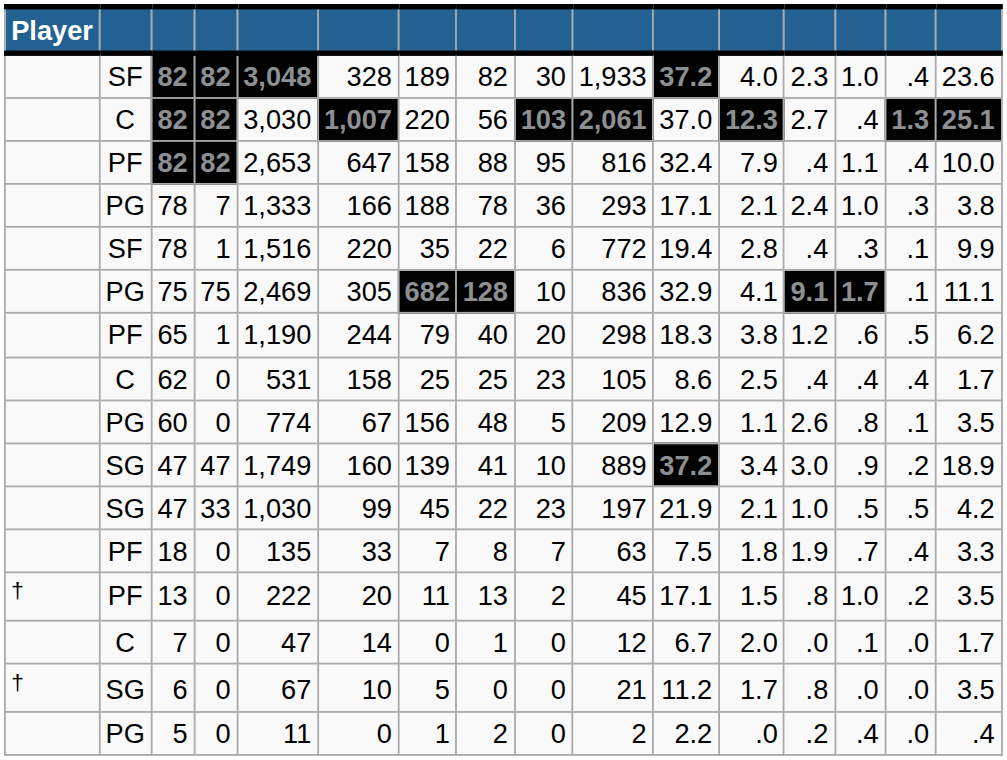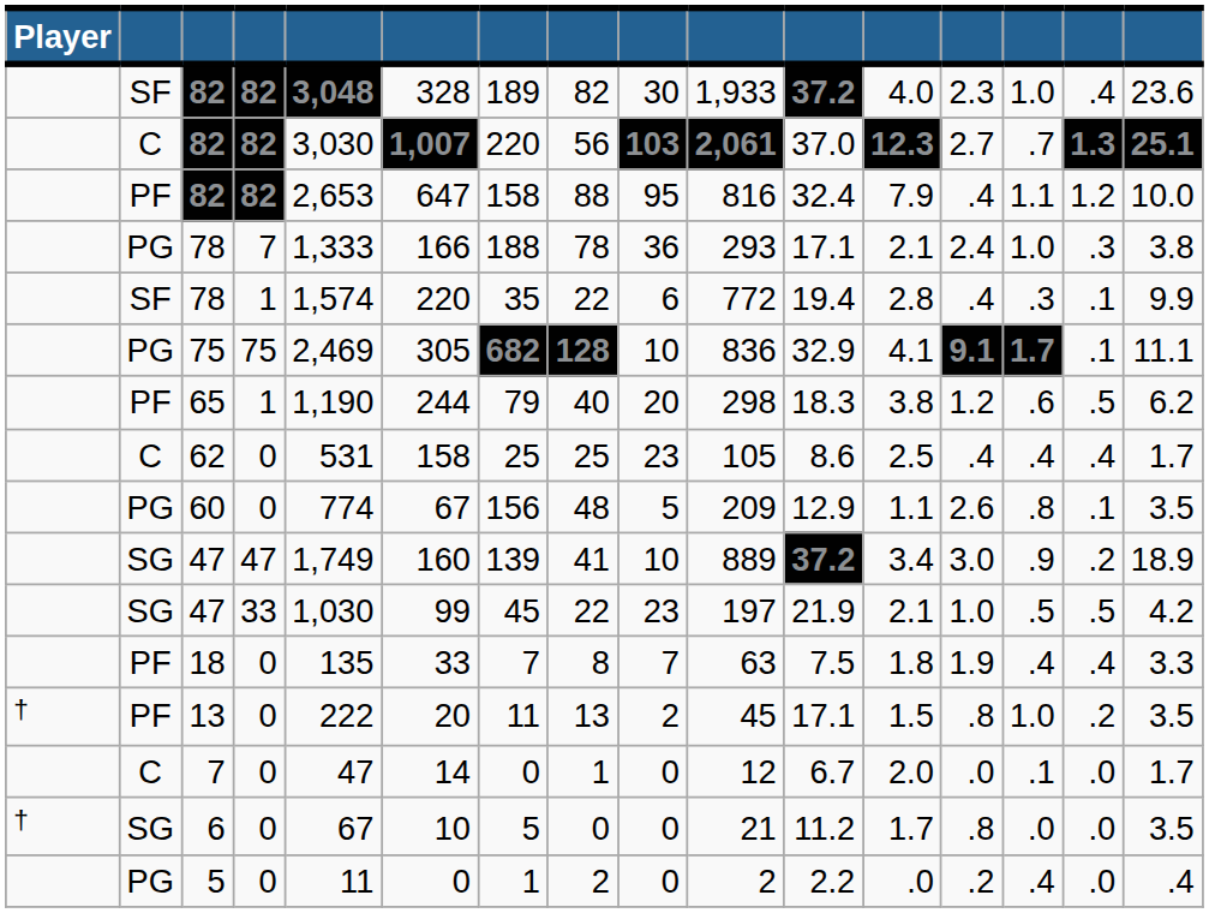C / 82 | column 14: .4 -> .7
PF / 82 | column 15: .4 -> 1.2
SF / 78 | column 5: 1,516 -> 1,574
18 | column 14: .7 -> .4
